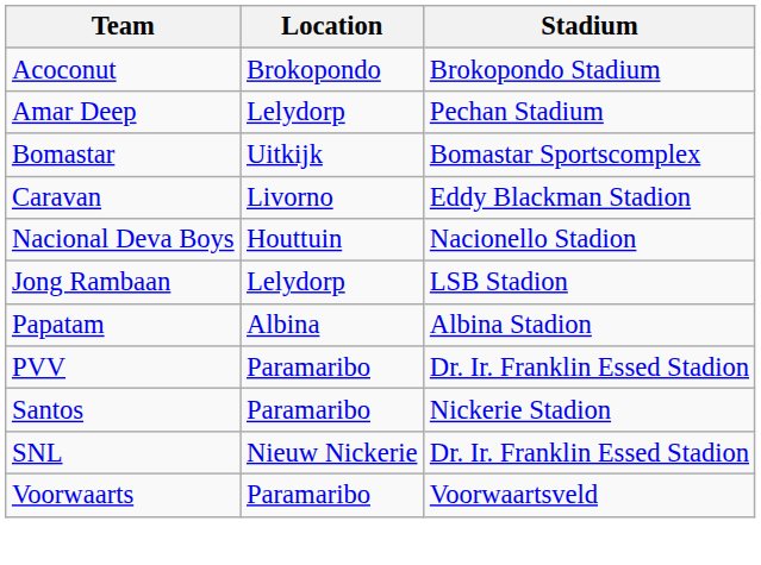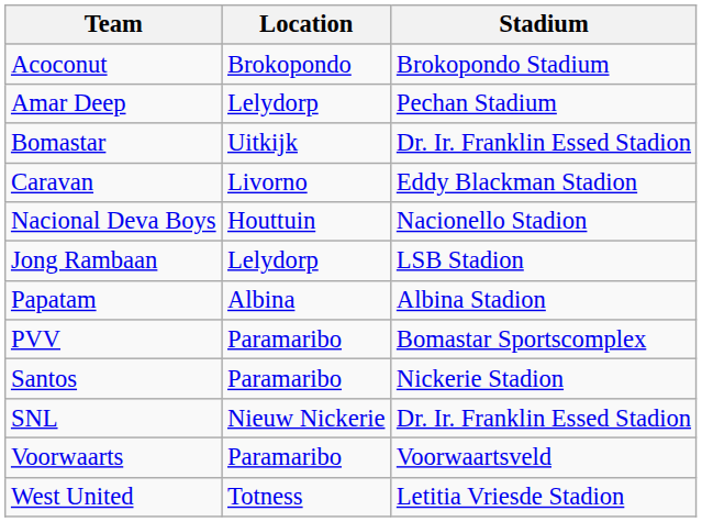Bomastar | Stadium: Bomastar Sportscomplex -> Dr. Ir. Franklin Essed Stadion
PVV | Stadium: Dr. Ir. Franklin Essed Stadion -> Bomastar Sportscomplex
+ row: West United | Totness | Letitia Vriesde Stadion
